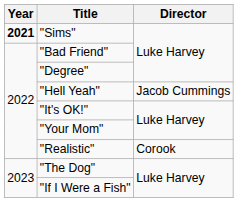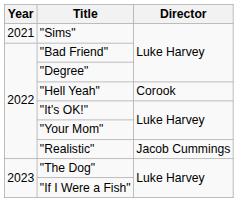"Sims" | Year: bold -> normal
"Hell Yeah" | Director: Jacob Cummings -> Corook
"Realistic" | Director: Corook -> Jacob Cummings
